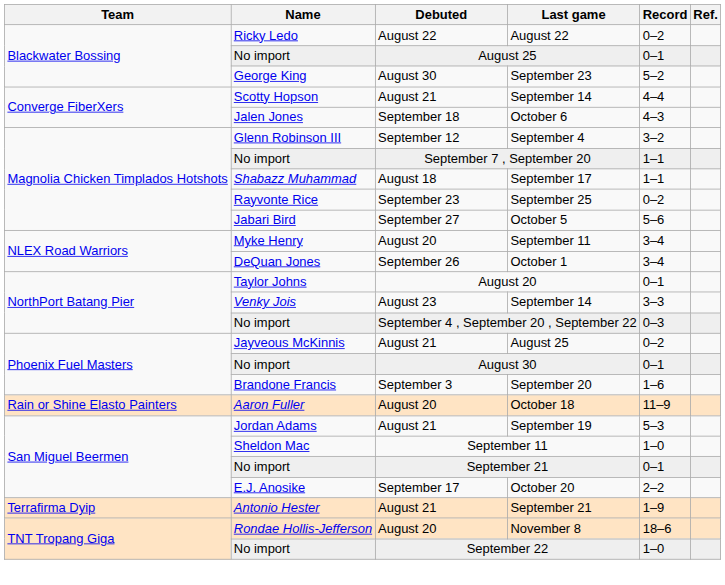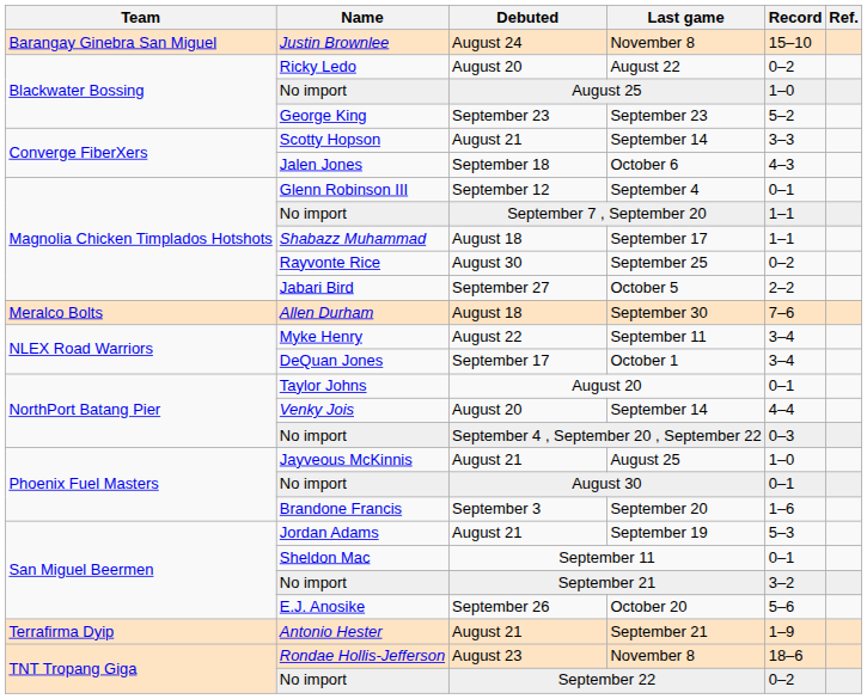+ row: Barangay Ginebra San Miguel | Justin Brownlee | August 24 | November 8 | 15–10
Ricky Ledo | Debuted: August 22 -> August 20
No import / August 25 | Record: 0–1 -> 1–0
George King | Debuted: August 30 -> September 23
Scotty Hopson | Record: 4–4 -> 3–3
Glenn Robinson III | Record: 3–2 -> 0–1
Rayvonte Rice | Debuted: September 23 -> August 30
Jabari Bird | Record: 5–6 -> 2–2
+ row: Meralco Bolts | Allen Durham | August 18 | September 30 | 7–6
Myke Henry | Debuted: August 20 -> August 22
DeQuan Jones | Debuted: September 26 -> September 17
Venky Jois | Debuted: August 23 -> August 20
Venky Jois | Record: 3–3 -> 4–4
Jayveous McKinnis | Record: 0–2 -> 1–0
- row: Rain or Shine Elasto Painters | Aaron Fuller | August 20 | October 18 | 11–9
Sheldon Mac | Record: 1–0 -> 0–1
No import / September 21 | Record: 0–1 -> 3–2
E.J. Anosike | Debuted: September 17 -> September 26
E.J. Anosike | Record: 2–2 -> 5–6
Rondae Hollis-Jefferson | Debuted: August 20 -> August 23
No import / September 22 | Record: 1–0 -> 0–2
